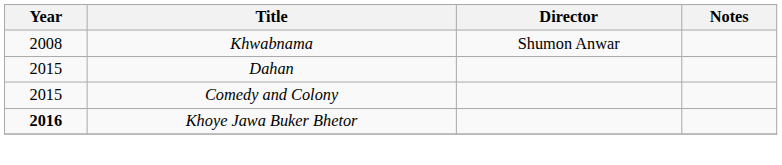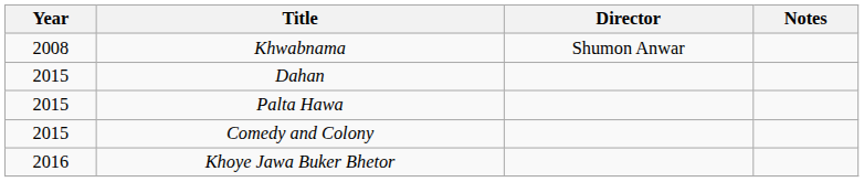+ row: 2015 | Palta Hawa
Khoye Jawa Buker Bhetor | Year: bold -> normal
